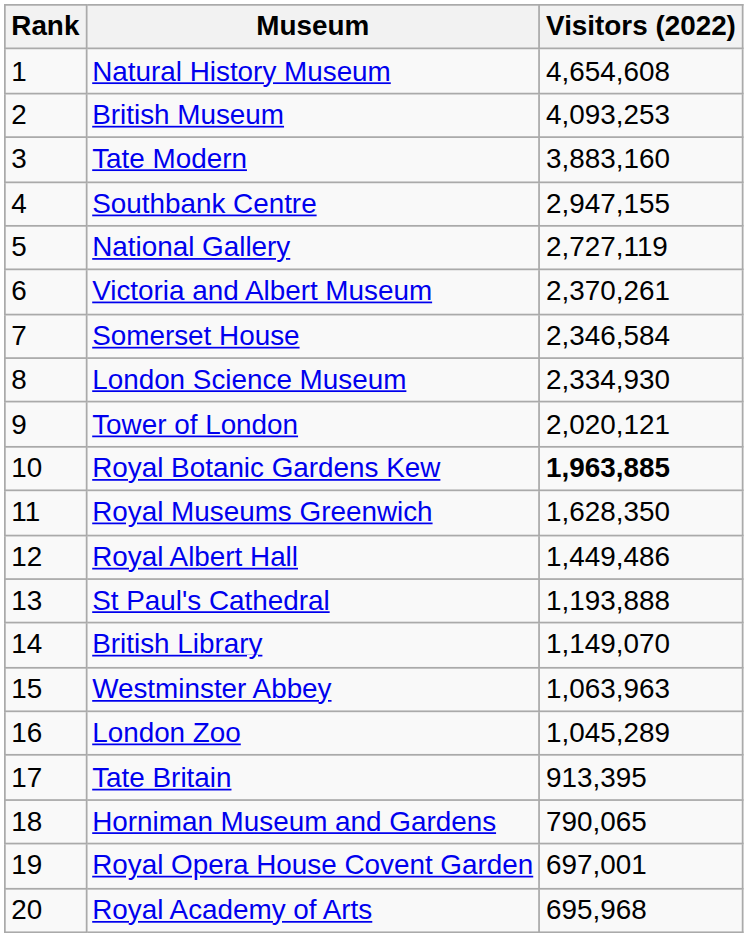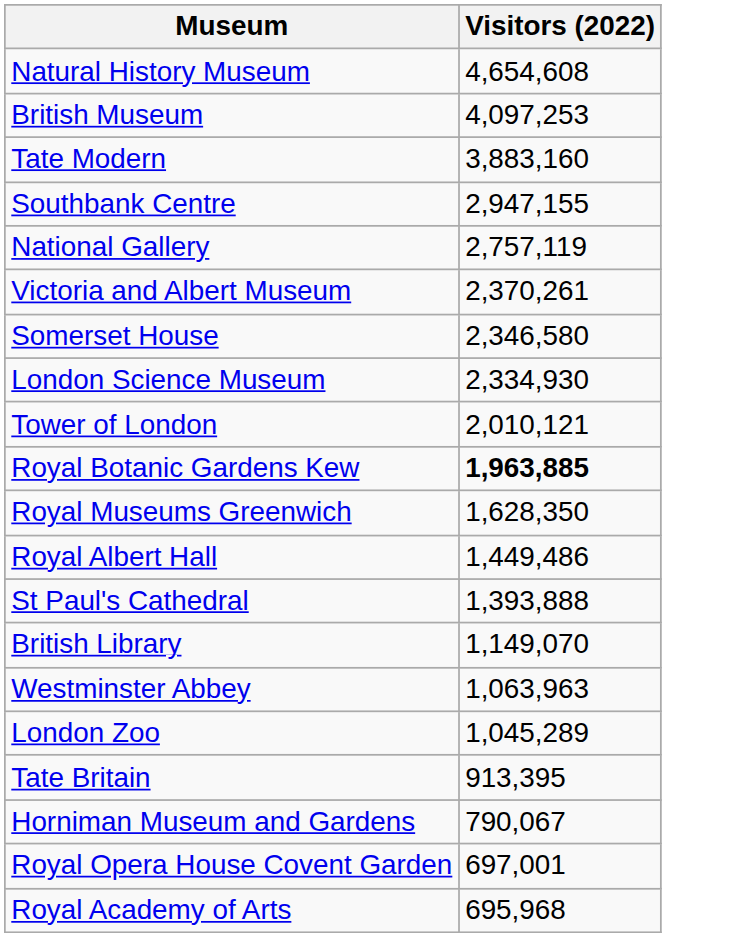- column: Rank | 1 | 2 | 3 | 4 | 5 | 6 | 7 | 8 | 9 | 10 | 11 | 12 | 13 | 14 | 15 | 16 | 17 | 18 | 19 | 20
British Museum | Visitors (2022): 4,093,253 -> 4,097,253
National Gallery | Visitors (2022): 2,727,119 -> 2,757,119
Somerset House | Visitors (2022): 2,346,584 -> 2,346,580
Tower of London | Visitors (2022): 2,020,121 -> 2,010,121
St Paul's Cathedral | Visitors (2022): 1,193,888 -> 1,393,888
Horniman Museum and Gardens | Visitors (2022): 790,065 -> 790,067
